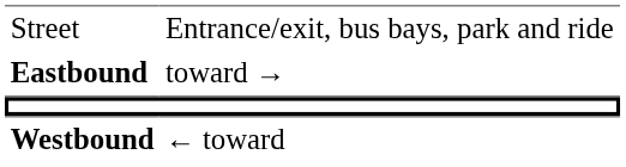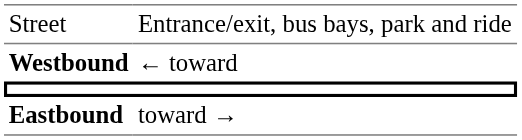rows swapped: Westbound <-> Eastbound
